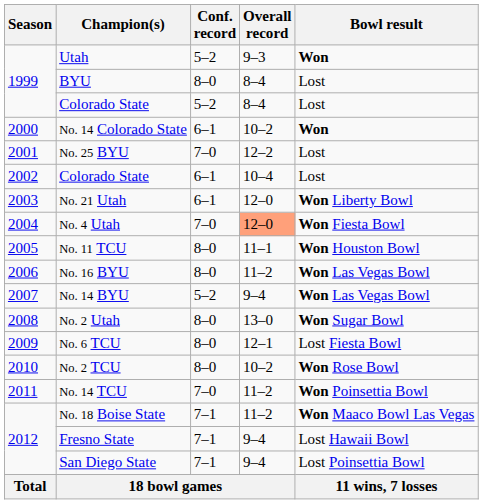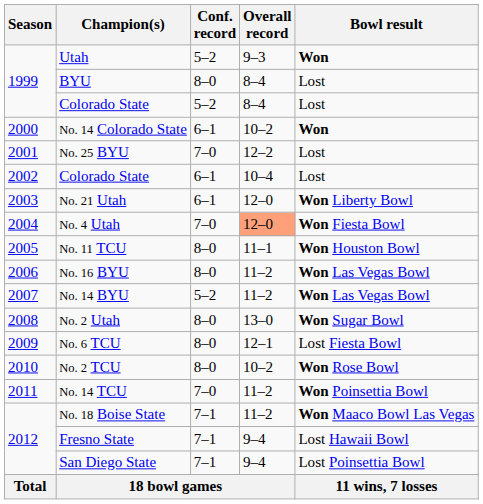No. 14 BYU | Overall record: 9–4 -> 11–2
